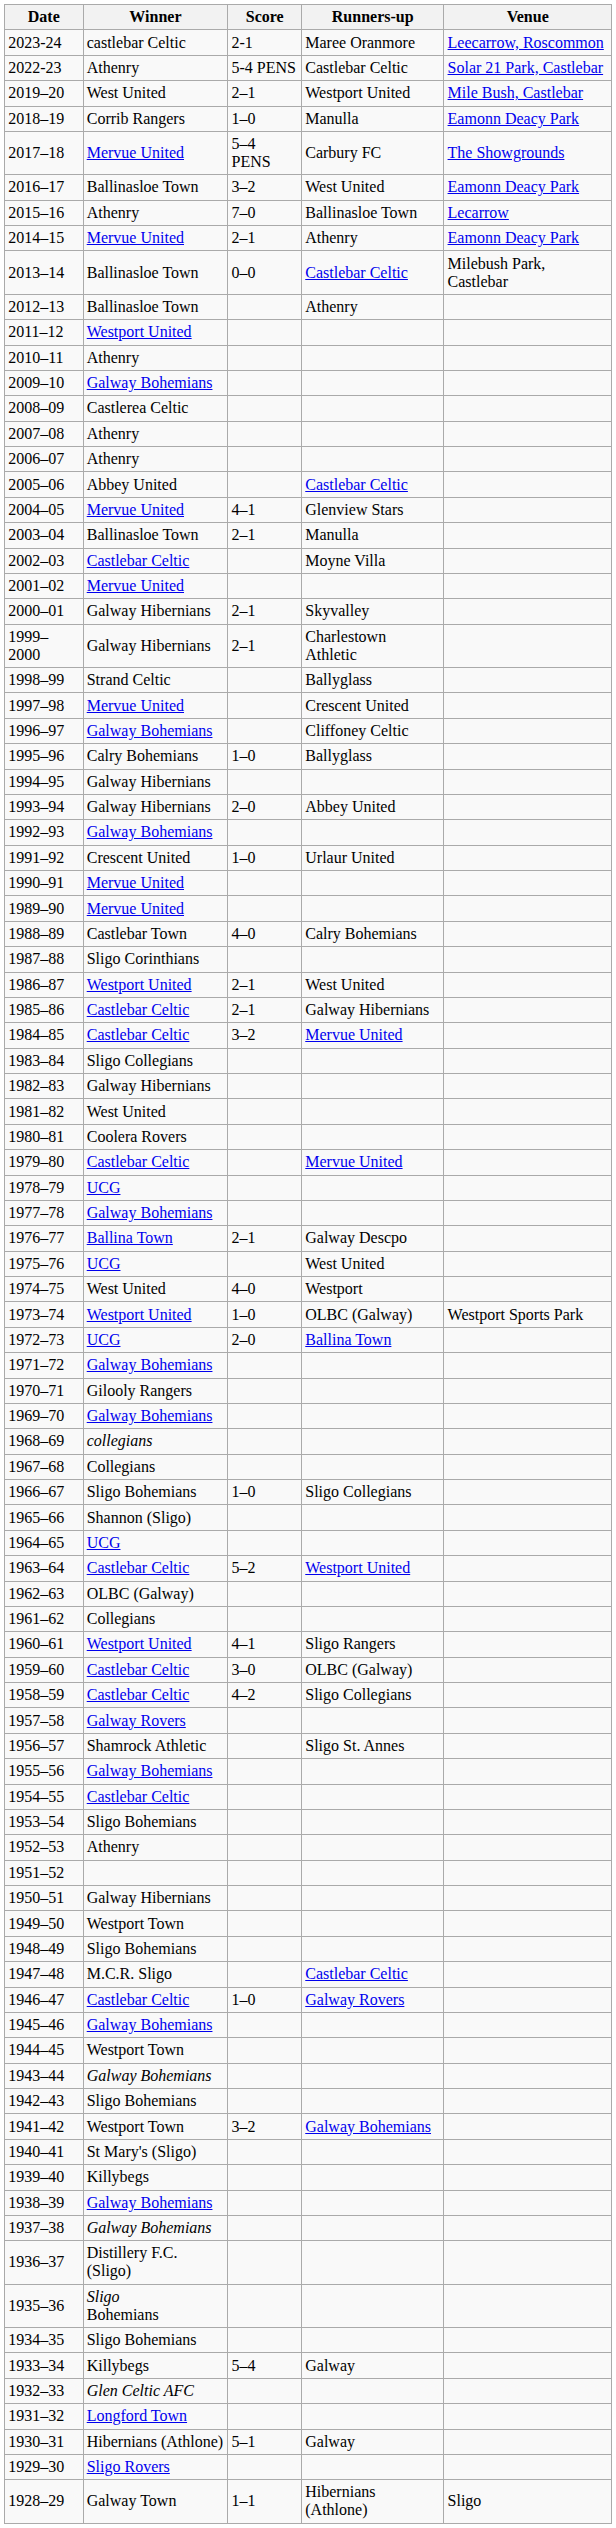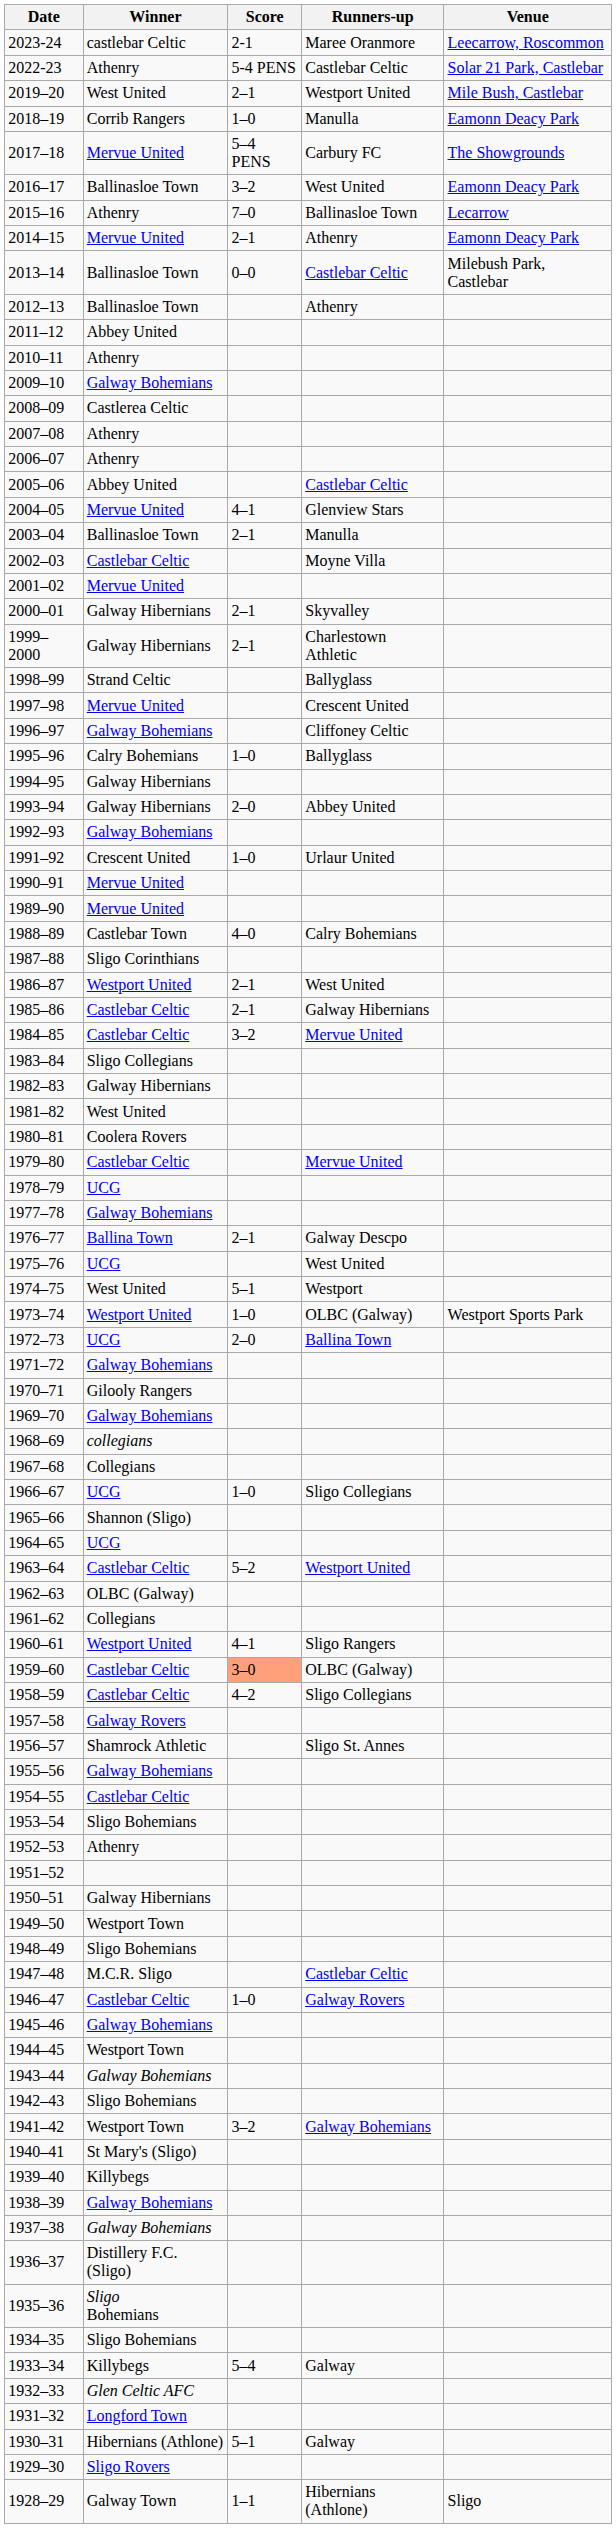2011–12 | Winner: Westport United -> Abbey United
1974–75 | Score: 4–0 -> 5–1
1966–67 | Winner: Sligo Bohemians -> UCG
1959–60 | Score: no background -> lightsalmon background
